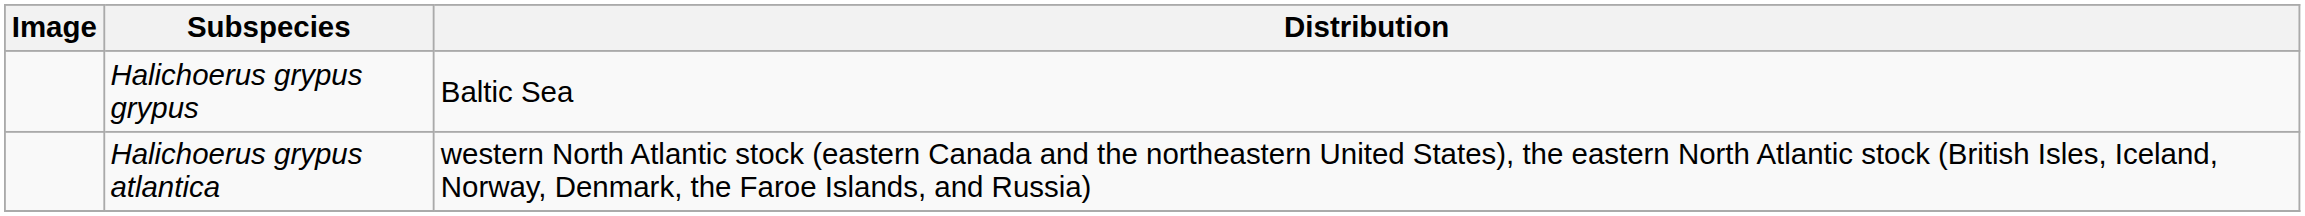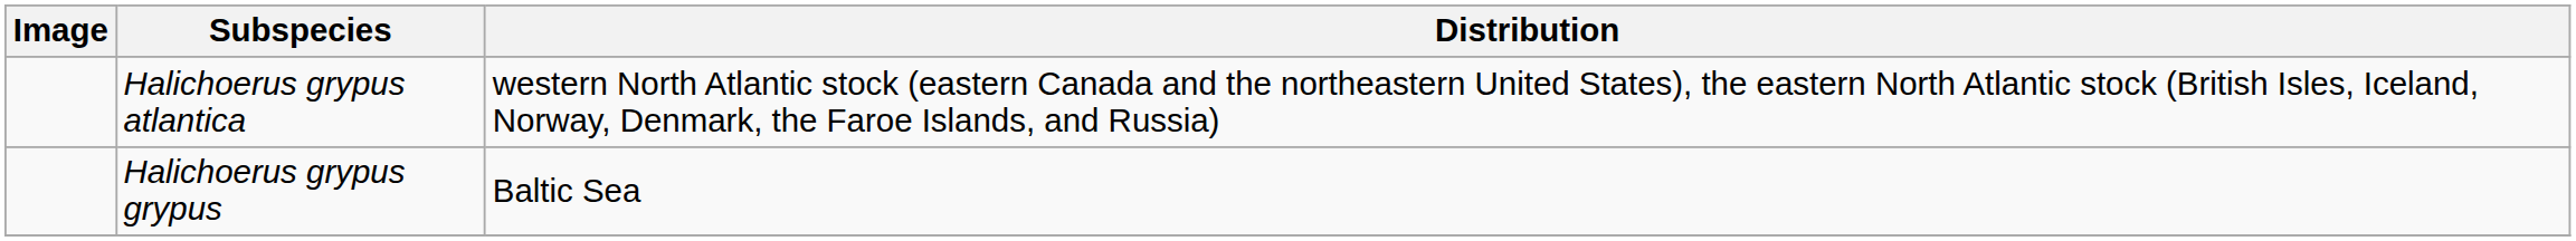rows swapped: Halichoerus grypus grypus <-> Halichoerus grypus atlantica
